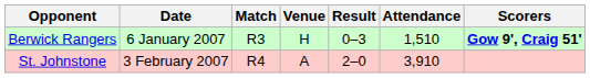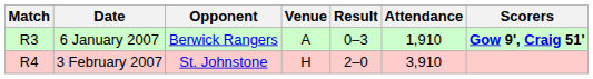columns swapped: Match <-> Opponent
6 January 2007 | Venue: H -> A
6 January 2007 | Attendance: 1,510 -> 1,910
3 February 2007 | Venue: A -> H
